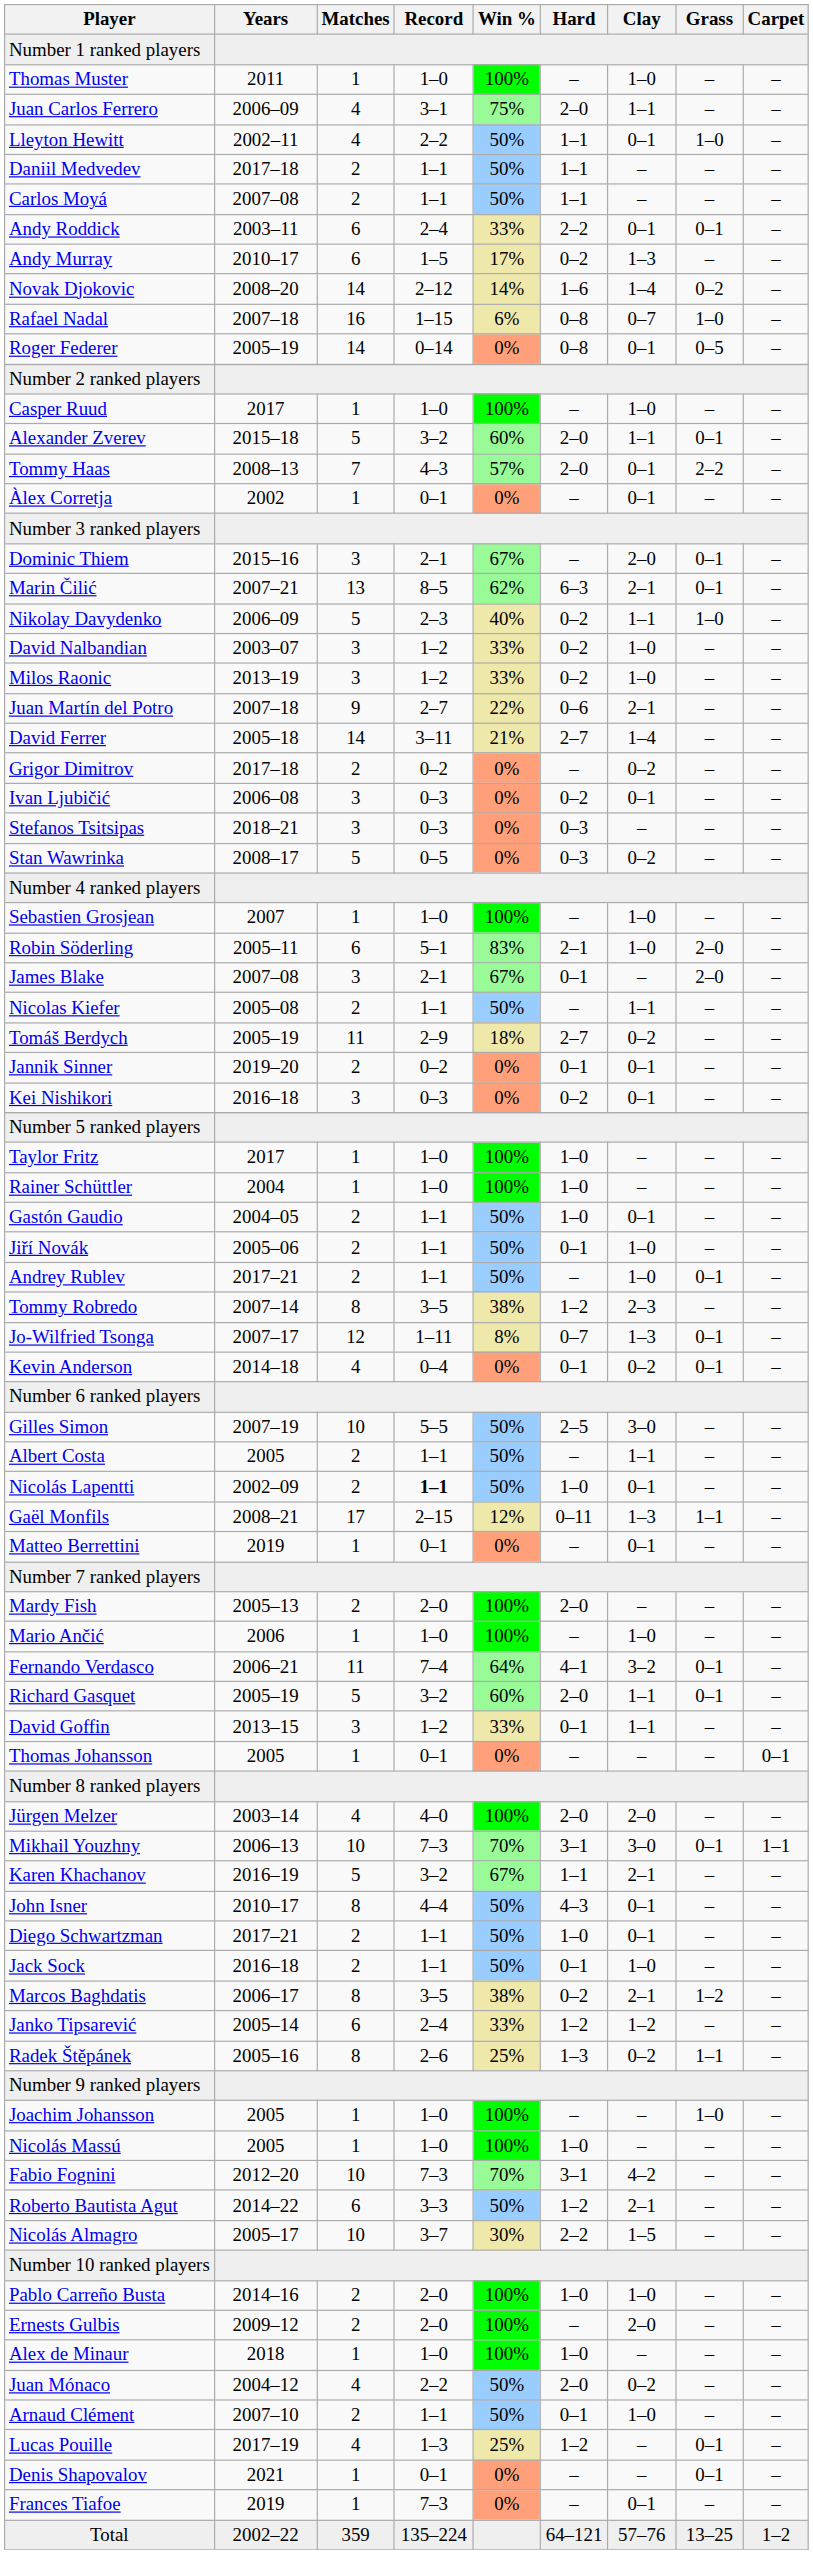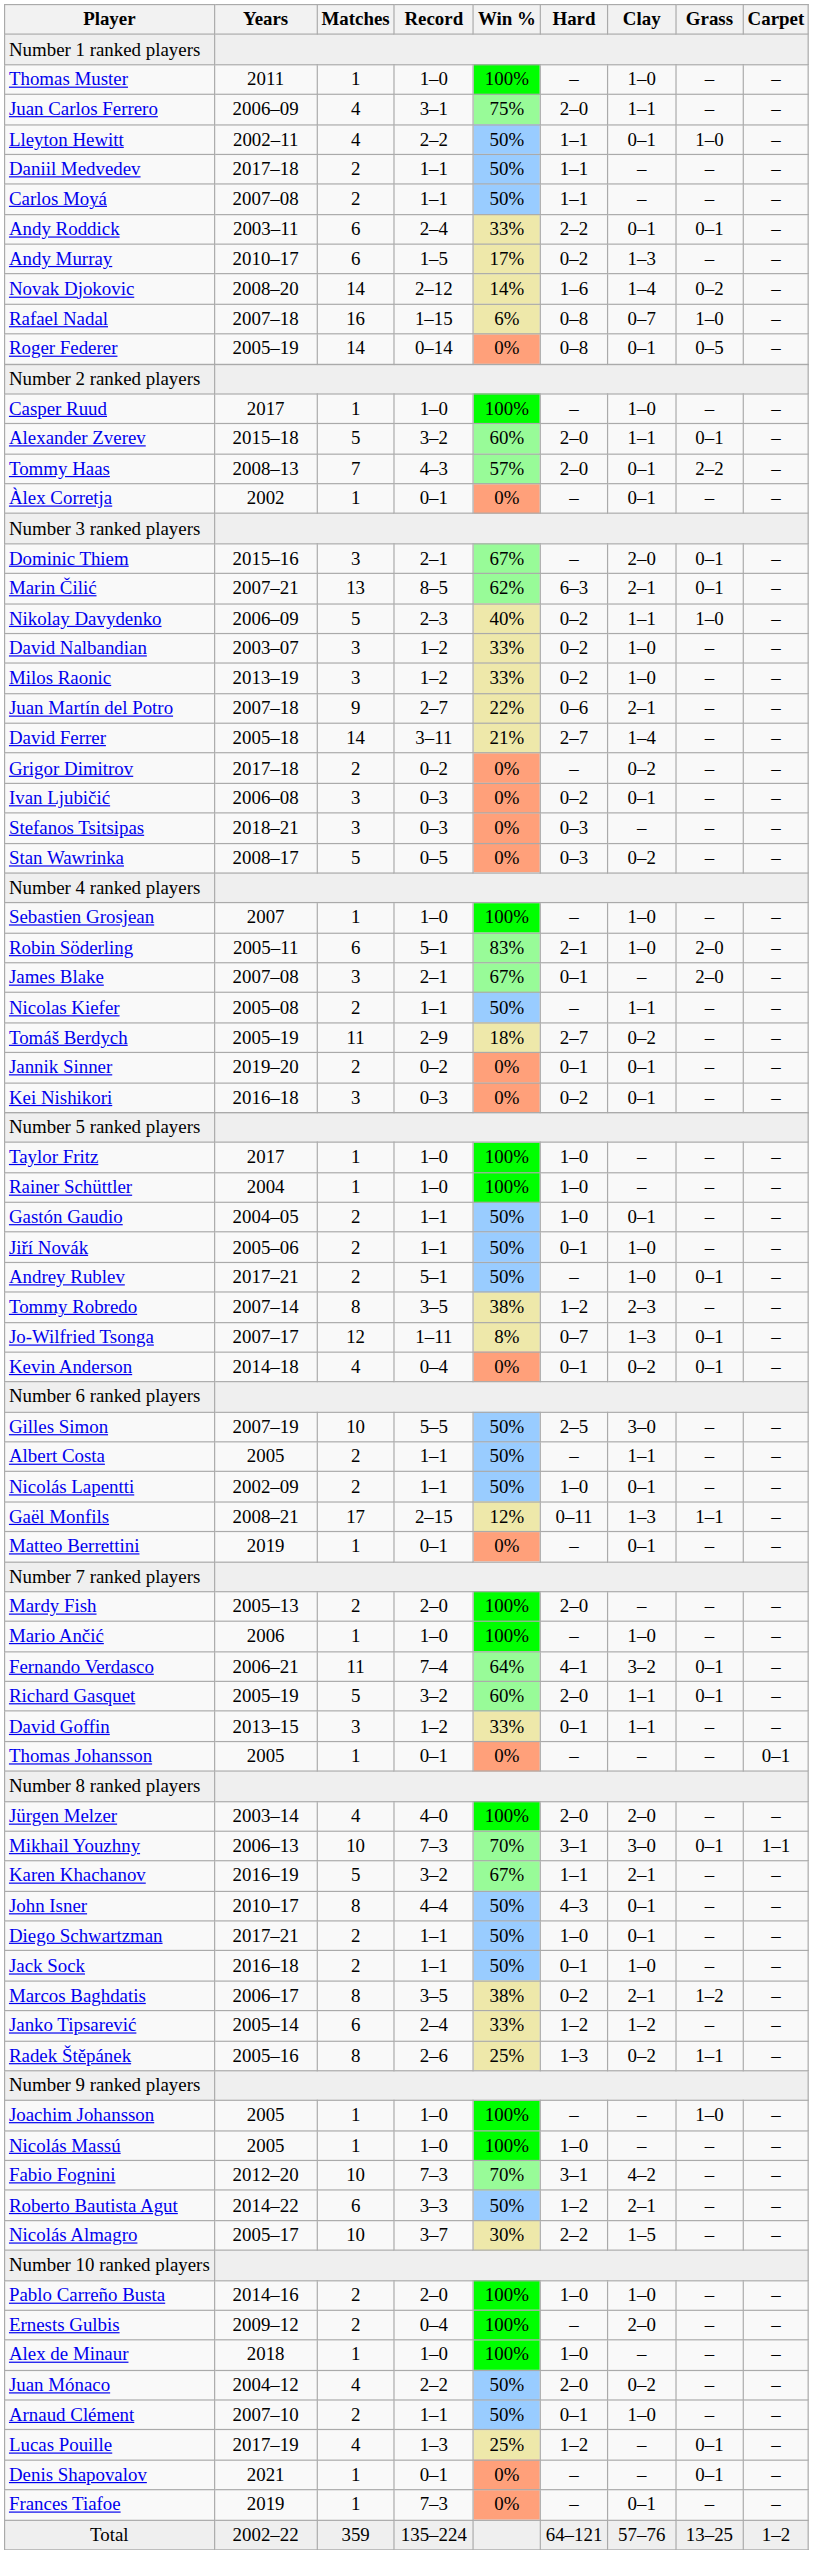Andrey Rublev | Record: 1–1 -> 5–1
Nicolás Lapentti | Record: bold -> normal
Ernests Gulbis | Record: 2–0 -> 0–4
